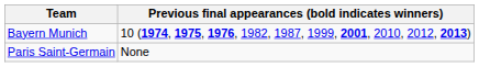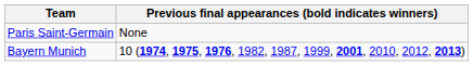rows swapped: Paris Saint-Germain <-> Bayern Munich
